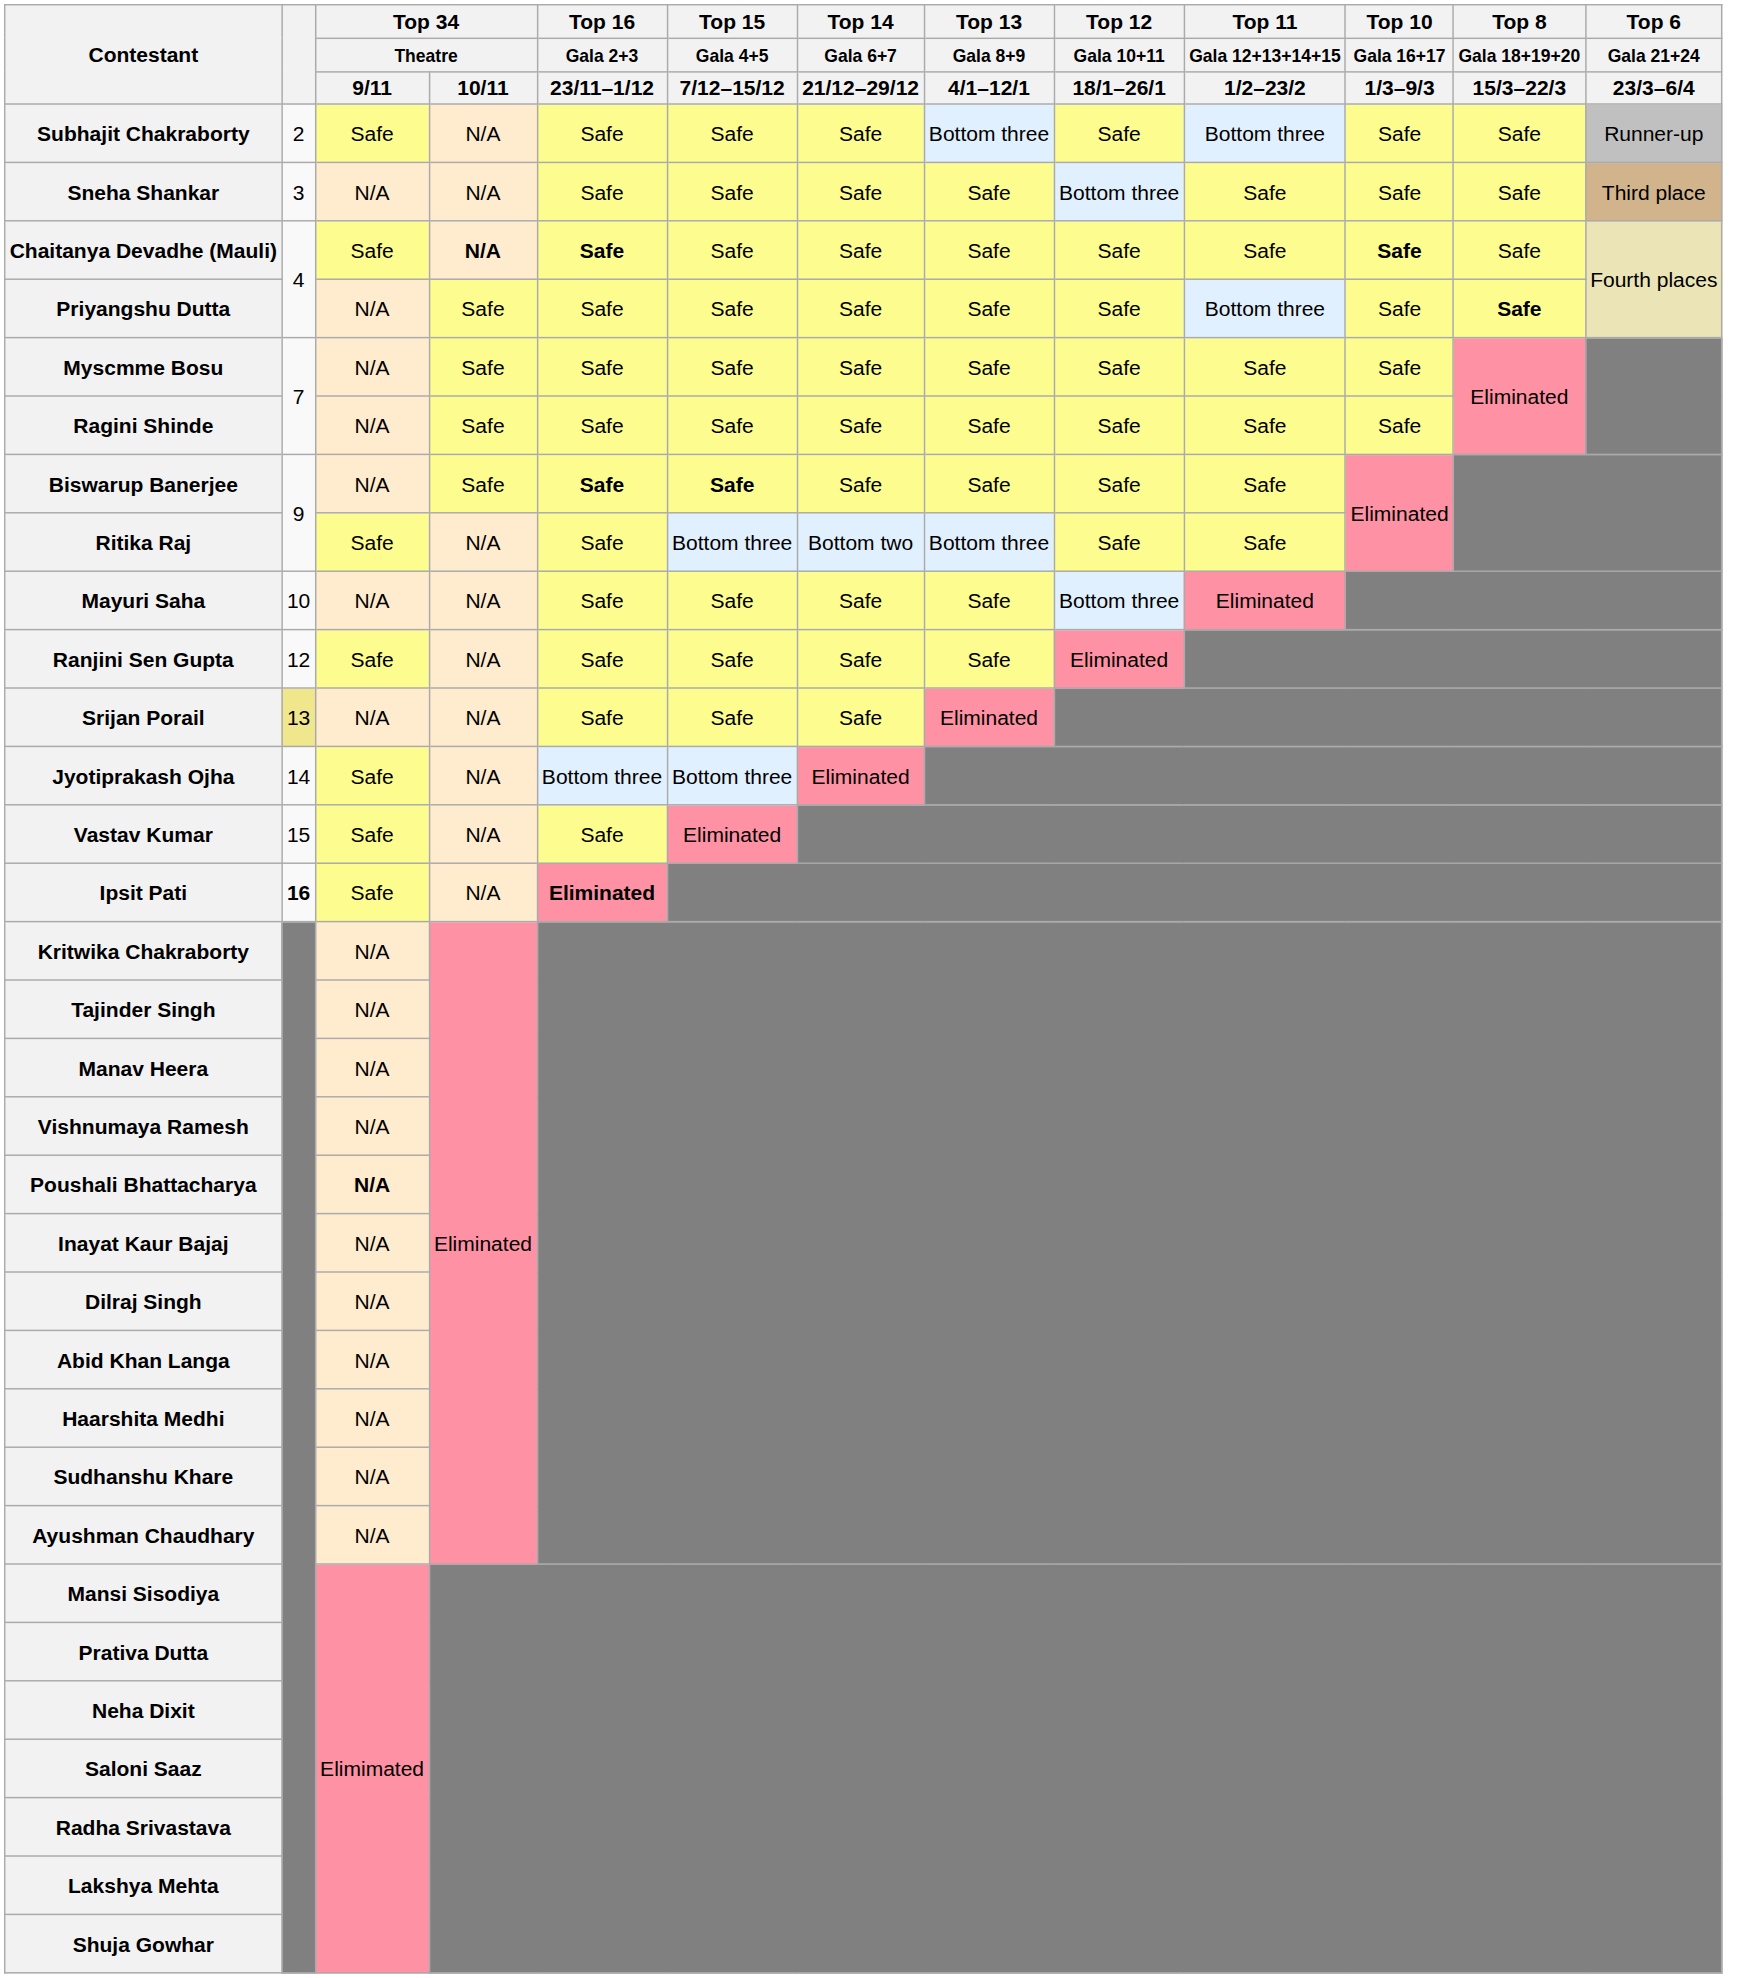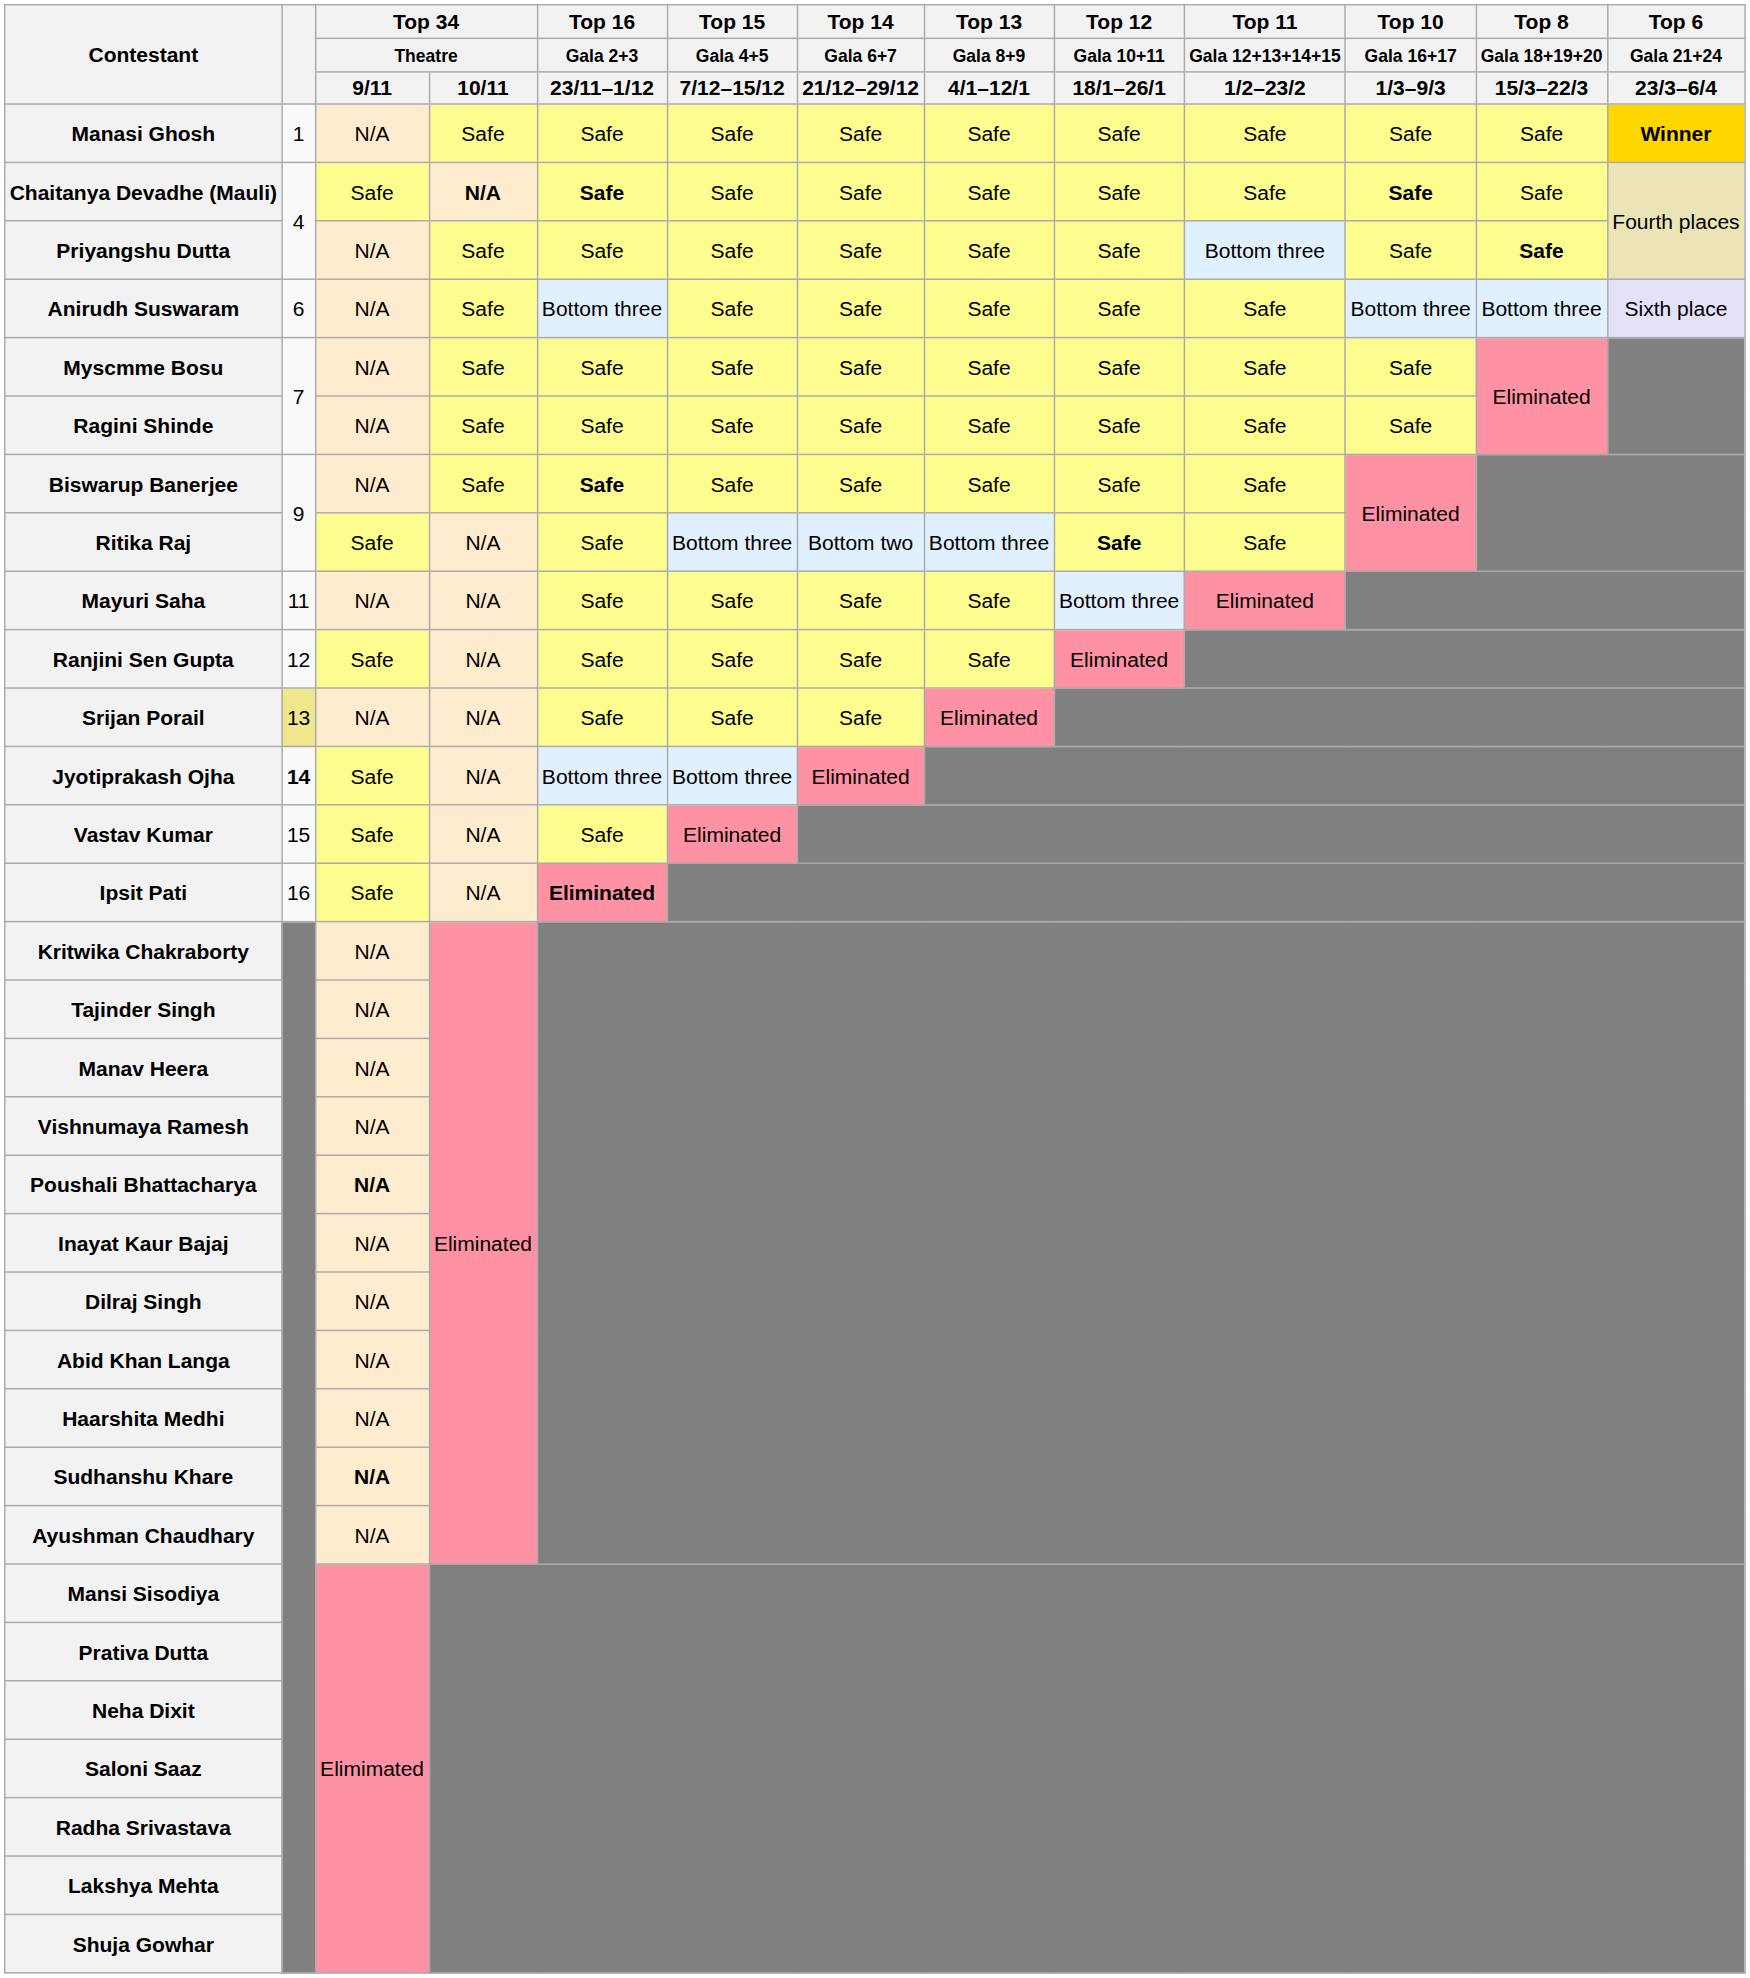+ row: Manasi Ghosh | 1 | N/A | Safe | Safe | Safe | Safe | Safe | Safe | Safe | Safe | Safe | Winner
- row: Subhajit Chakraborty | 2 | Safe | N/A | Safe | Safe | Safe | Bottom three | Safe | Bottom three | Safe | Safe | Runner-up
- row: Sneha Shankar | 3 | N/A | N/A | Safe | Safe | Safe | Safe | Bottom three | Safe | Safe | Safe | Third place
+ row: Anirudh Suswaram | 6 | N/A | Safe | Bottom three | Safe | Safe | Safe | Safe | Safe | Bottom three | Bottom three | Sixth place
Biswarup Banerjee | Top 15 / Gala 4+5 / 7/12–15/12: bold -> normal
Ritika Raj | Top 12 / Gala 10+11 / 18/1–26/1: normal -> bold
Mayuri Saha | column 2: 10 -> 11
Jyotiprakash Ojha | column 2: normal -> bold
Ipsit Pati | column 2: bold -> normal
Sudhanshu Khare | Top 34 / Theatre / 9/11: normal -> bold
